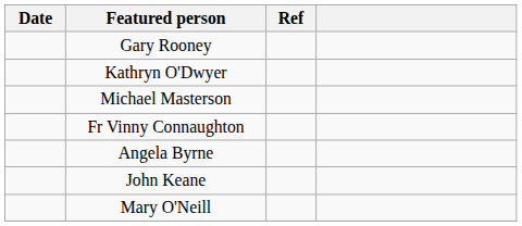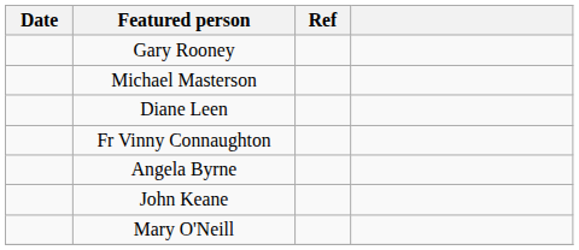- row: Kathryn O'Dwyer
+ row: Diane Leen
